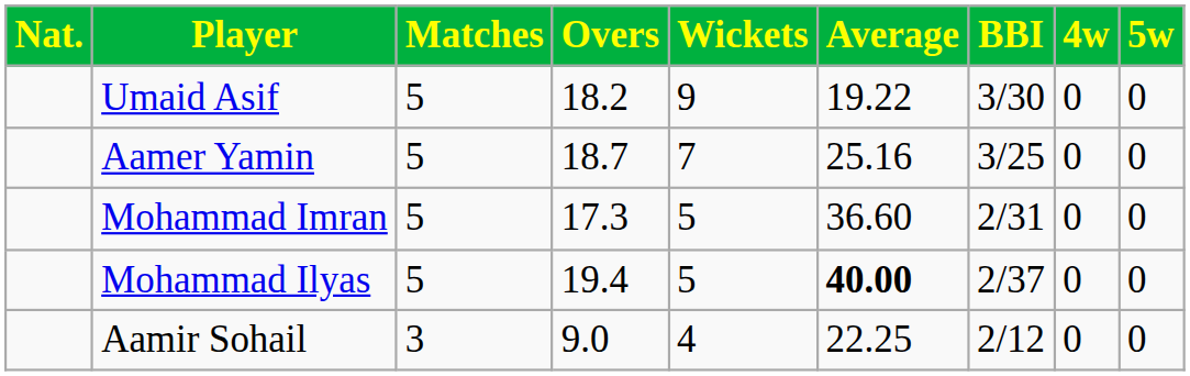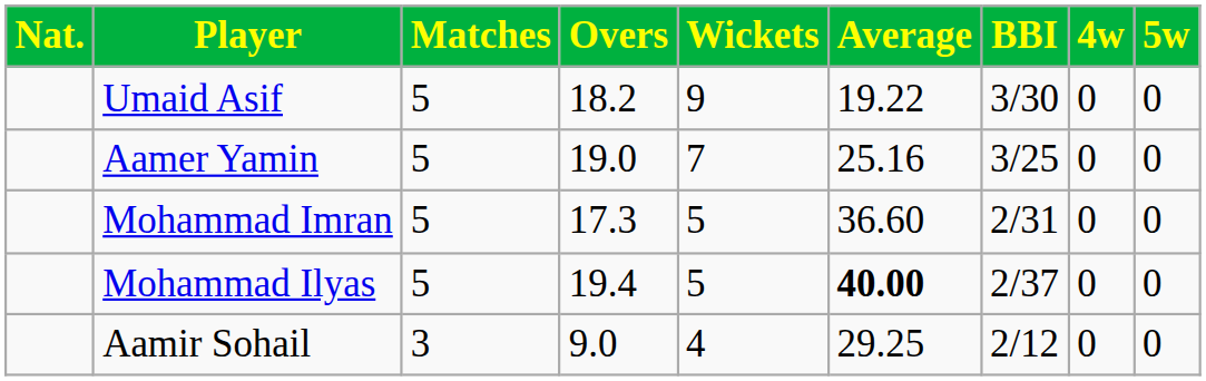Aamer Yamin | Overs: 18.7 -> 19.0
Aamir Sohail | Average: 22.25 -> 29.25
